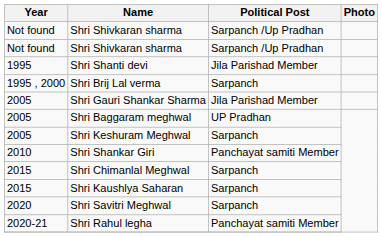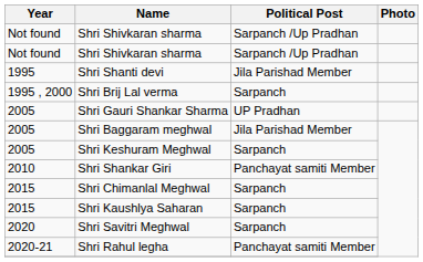Shri Gauri Shankar Sharma | Political Post: Jila Parishad Member -> UP Pradhan
Shri Baggaram meghwal | Political Post: UP Pradhan -> Jila Parishad Member
